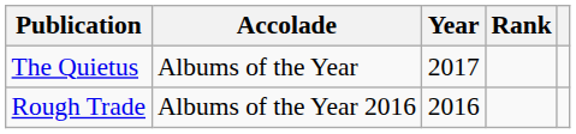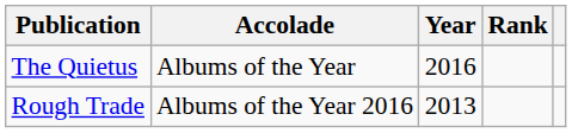The Quietus | Year: 2017 -> 2016
Rough Trade | Year: 2016 -> 2013
